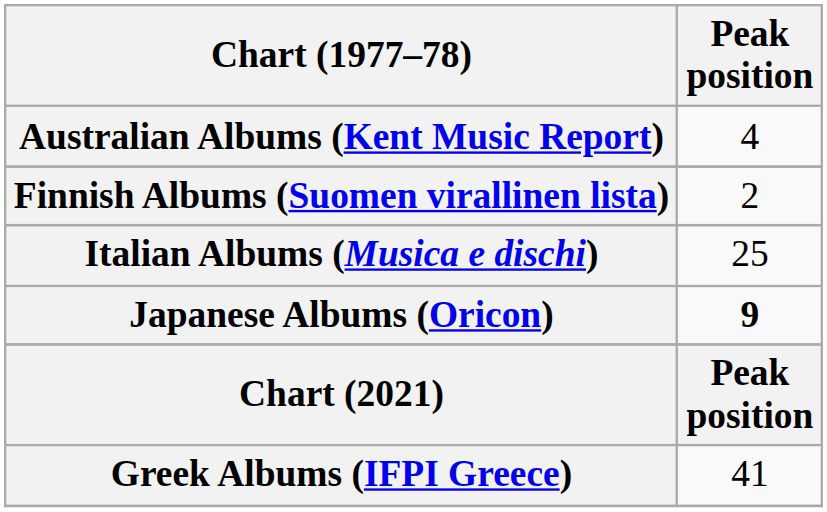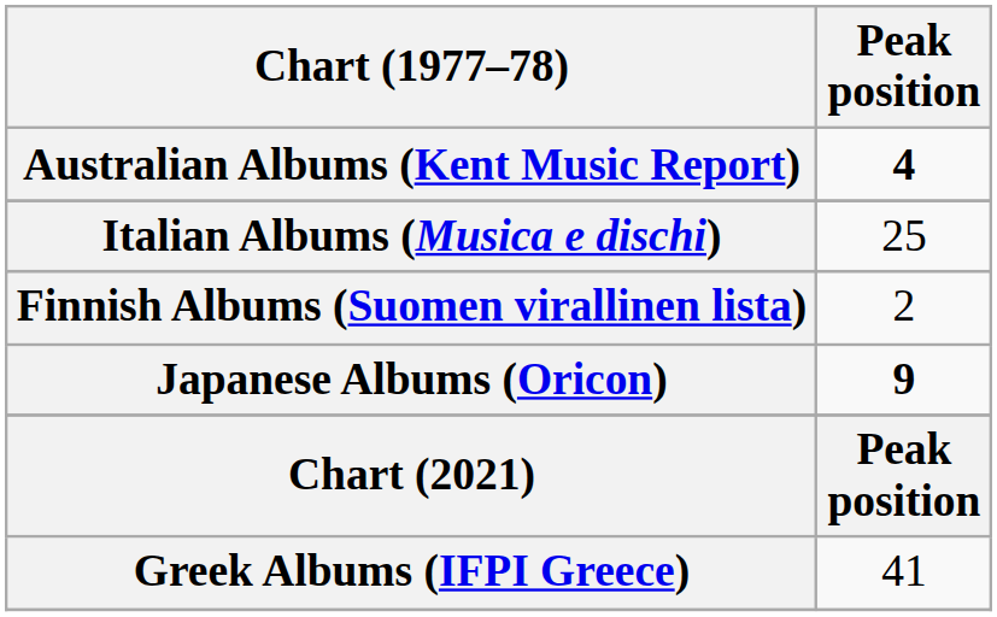Australian Albums (Kent Music Report) | Peak position: normal -> bold
rows swapped: Finnish Albums (Suomen virallinen lista) <-> Italian Albums (Musica e dischi)
